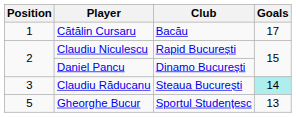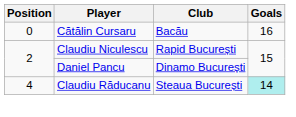Cătălin Cursaru | Position: 1 -> 0
Cătălin Cursaru | Goals: 17 -> 16
Claudiu Răducanu | Position: 3 -> 4
- row: 5 | Gheorghe Bucur | Sportul Studențesc | 13
